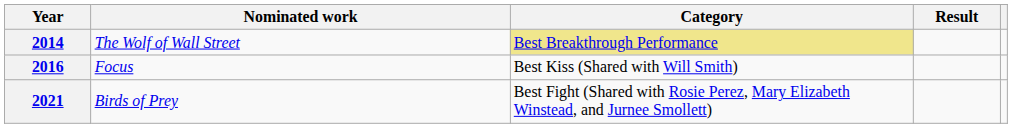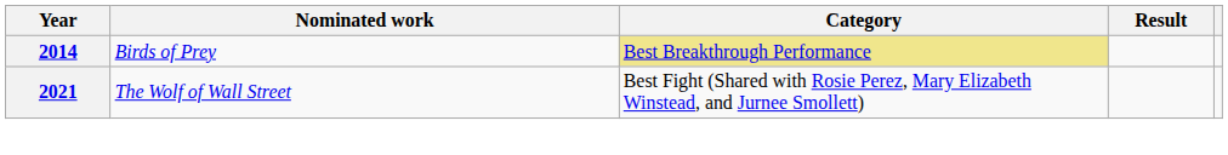2014 | Nominated work: The Wolf of Wall Street -> Birds of Prey
- row: 2016 | Focus | Best Kiss (Shared with Will Smith)
2021 | Nominated work: Birds of Prey -> The Wolf of Wall Street
